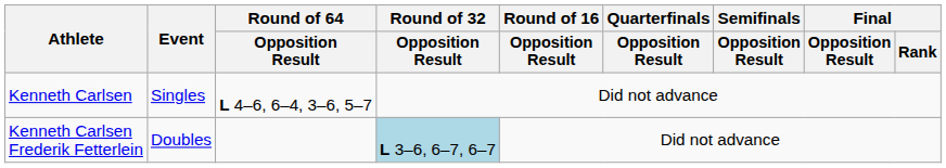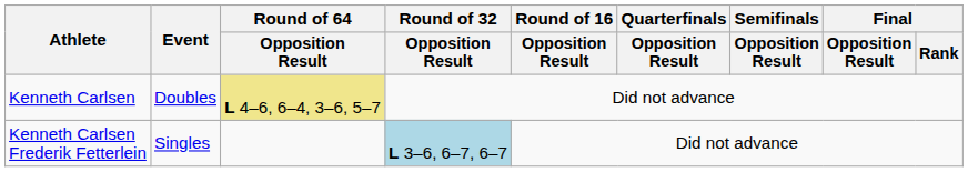Kenneth Carlsen | Event: Singles -> Doubles
Kenneth Carlsen | Round of 64 / Opposition Result: no background -> khaki background
Kenneth Carlsen Frederik Fetterlein | Event: Doubles -> Singles
